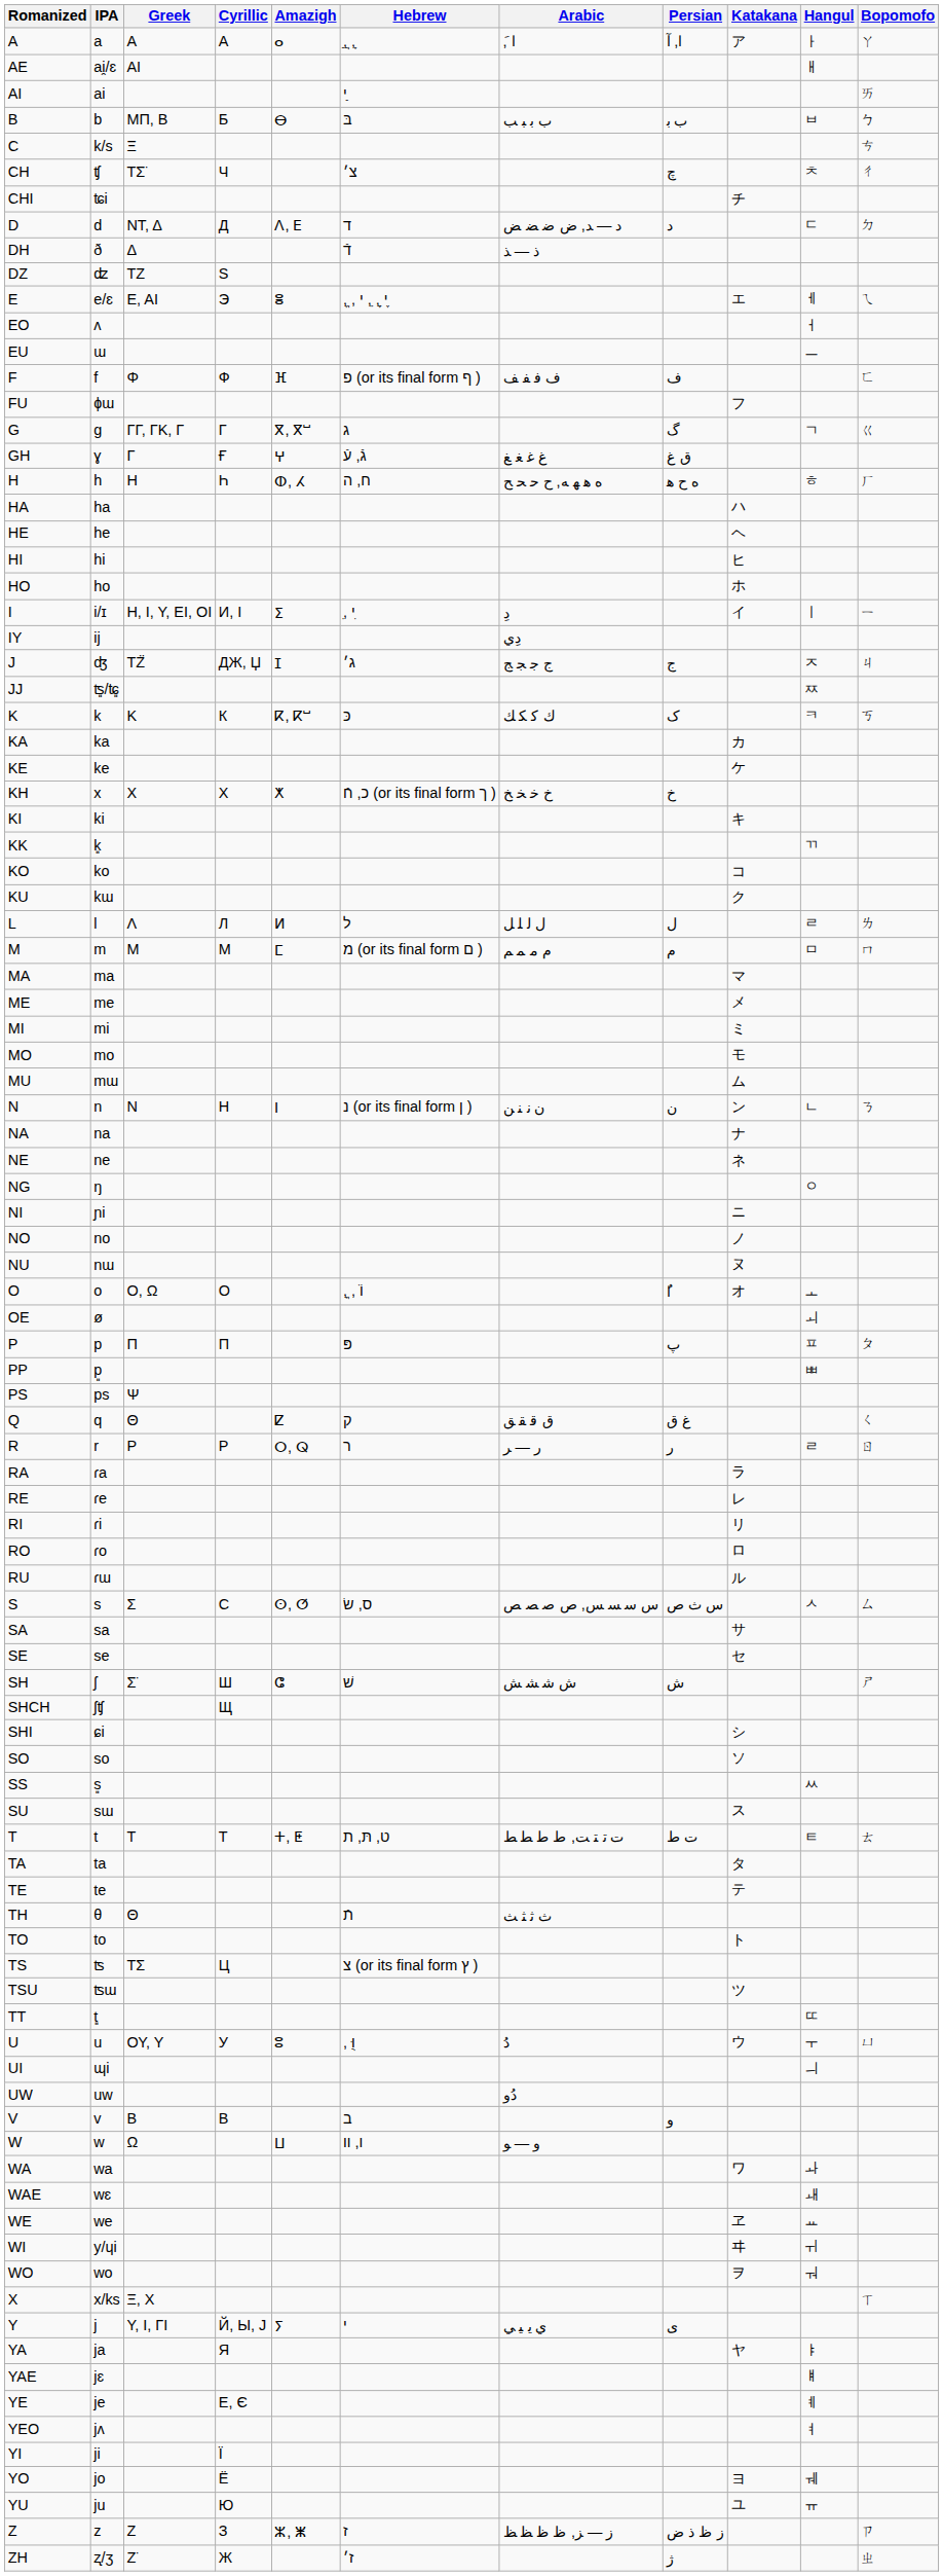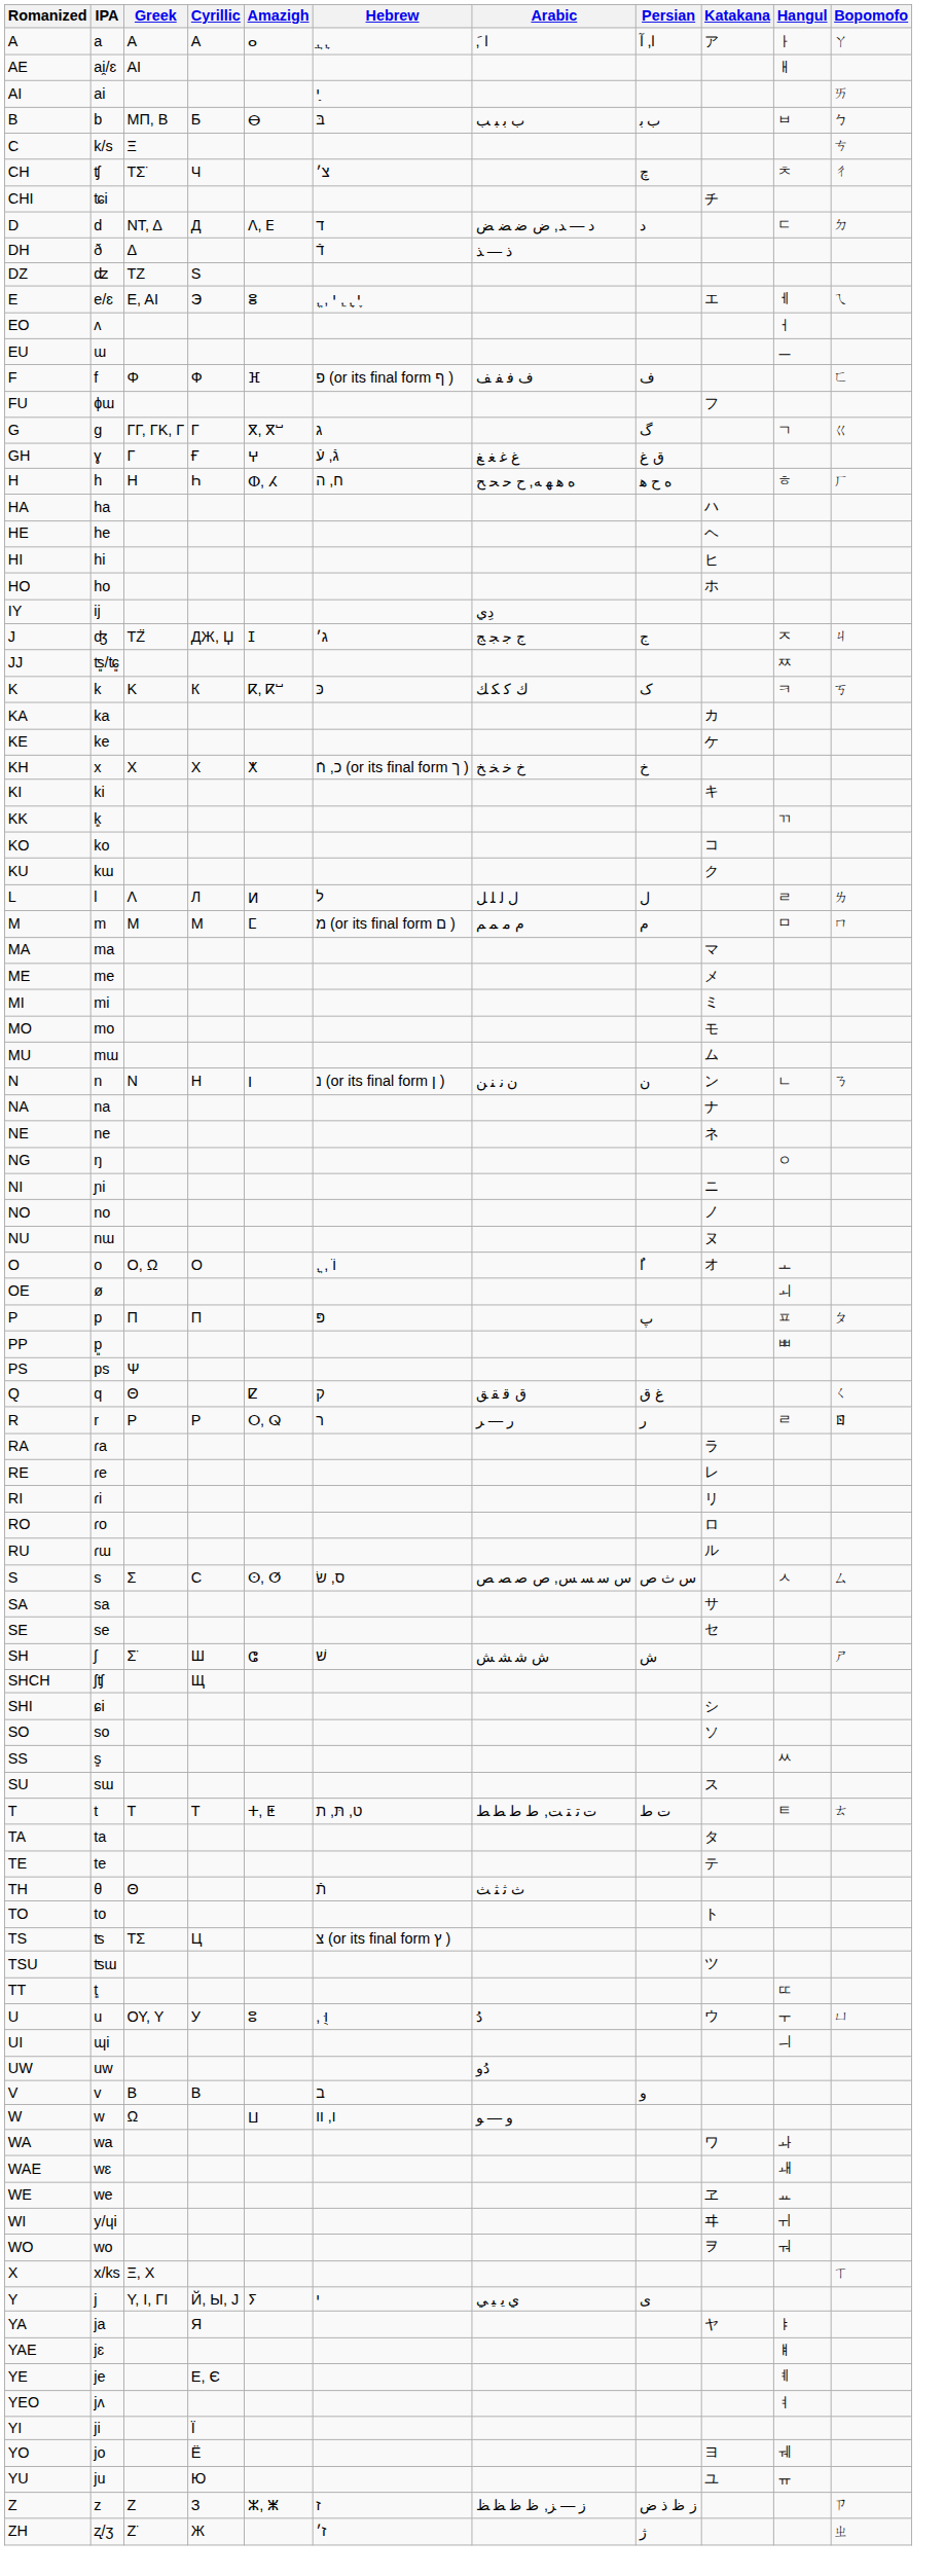- row: I | i/ɪ | Η, Ι, Υ, ΕΙ, ΟΙ | И, І | ⵉ | ִ, י ִ | دِ | イ | ㅣ | ㄧ
R | Bopomofo: normal -> bold
